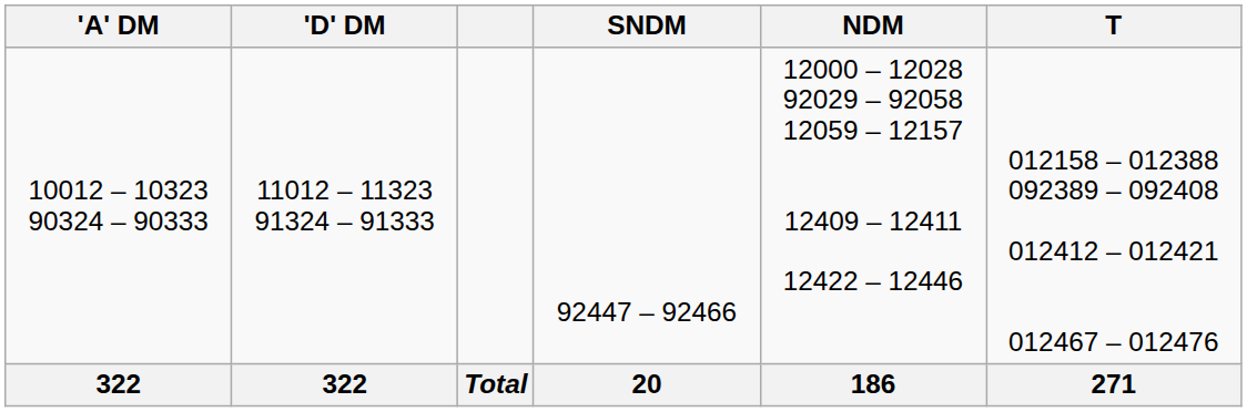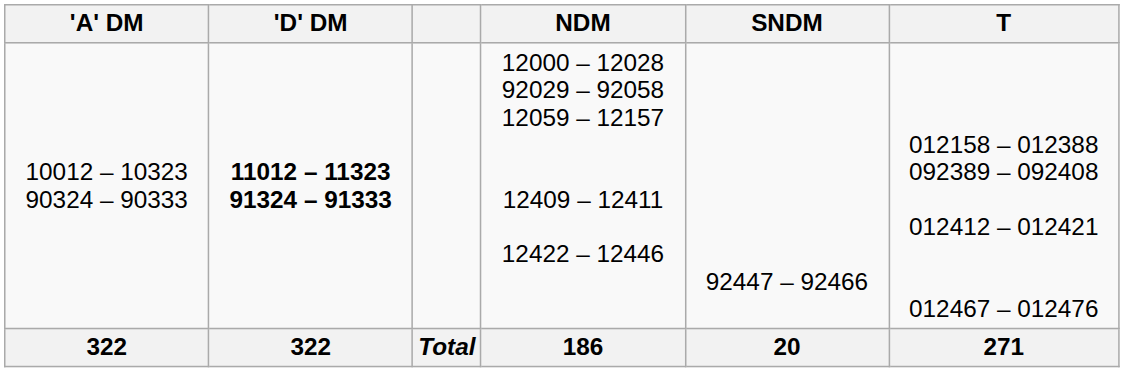columns swapped: NDM <-> SNDM
10012 – 10323 90324 – 90333 | 'D' DM: normal -> bold
